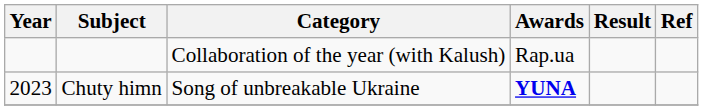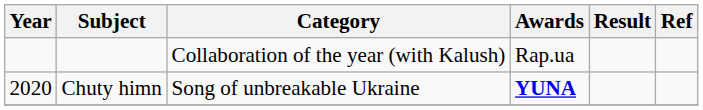Chuty himn | Year: 2023 -> 2020
